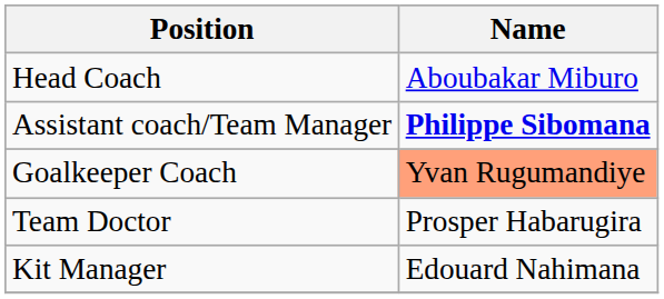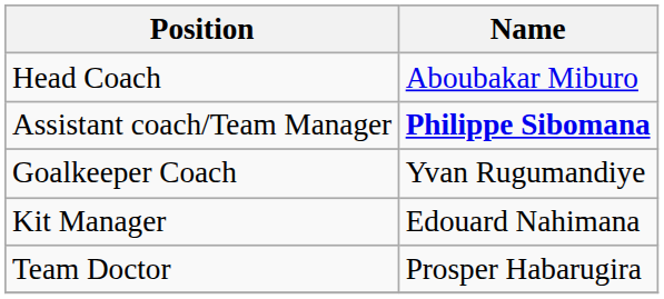Goalkeeper Coach | Name: lightsalmon background -> no background
rows swapped: Kit Manager <-> Team Doctor
